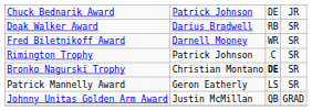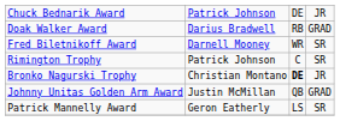Doak Walker Award | column 4: SR -> GRAD
Bronko Nagurski Trophy | column 4: SR -> JR
rows swapped: Patrick Mannelly Award <-> Johnny Unitas Golden Arm Award
